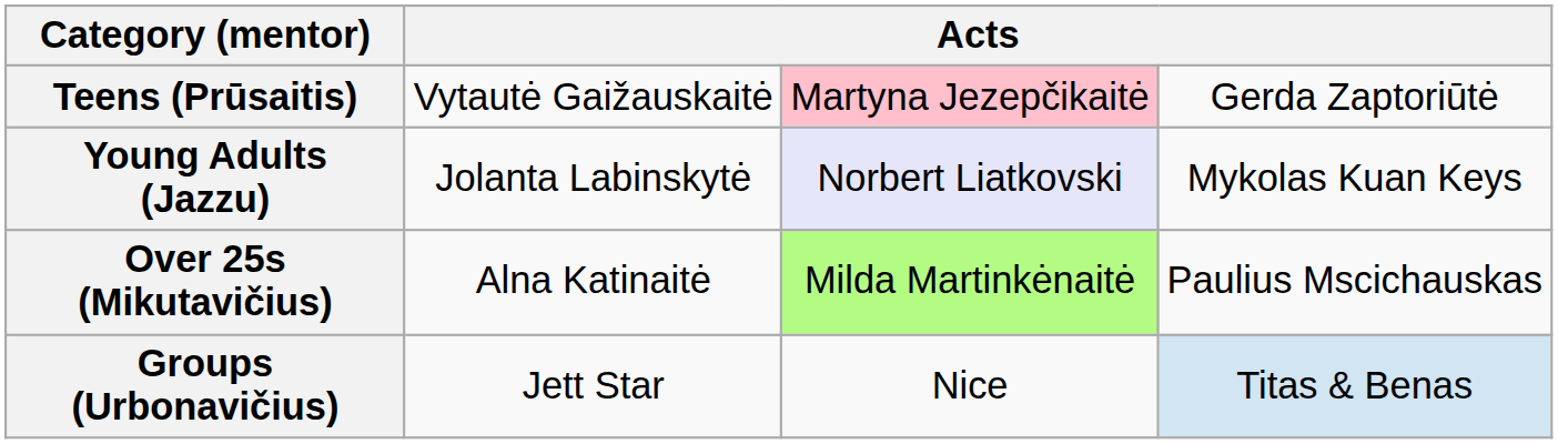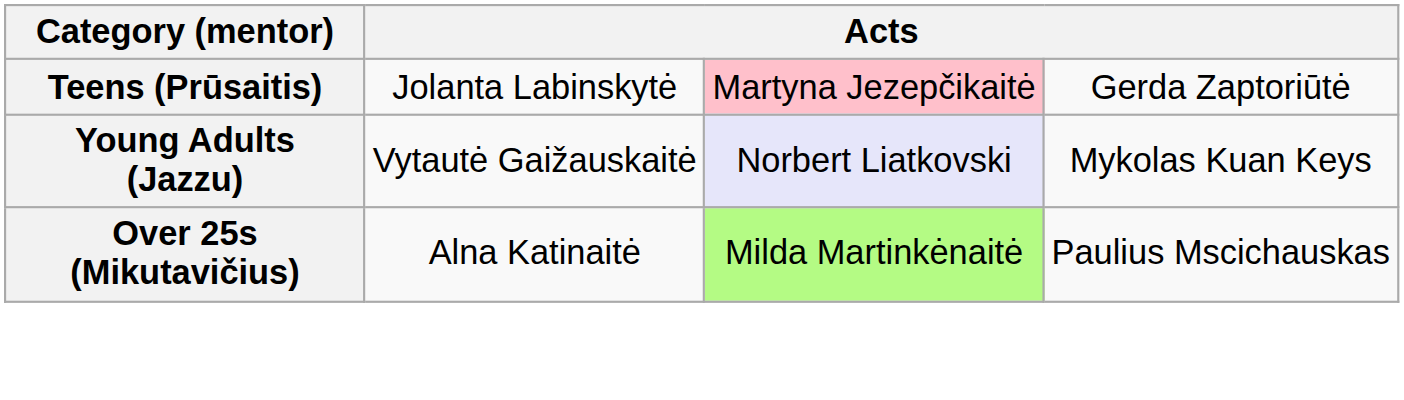Teens (Prūsaitis) | column 2: Vytautė Gaižauskaitė -> Jolanta Labinskytė
Young Adults (Jazzu) | column 2: Jolanta Labinskytė -> Vytautė Gaižauskaitė
- row: Groups (Urbonavičius) | Jett Star | Nice | Titas & Benas
